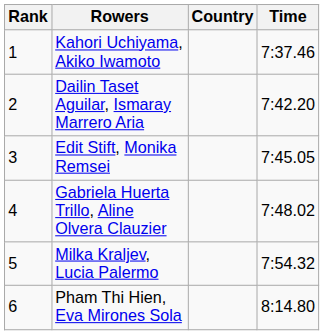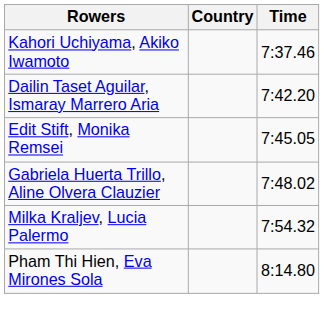- column: Rank | 1 | 2 | 3 | 4 | 5 | 6
